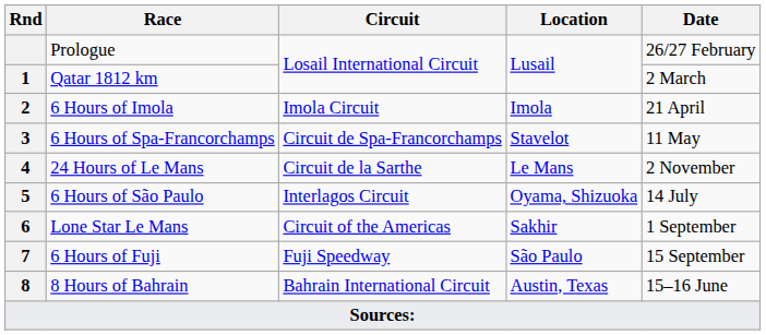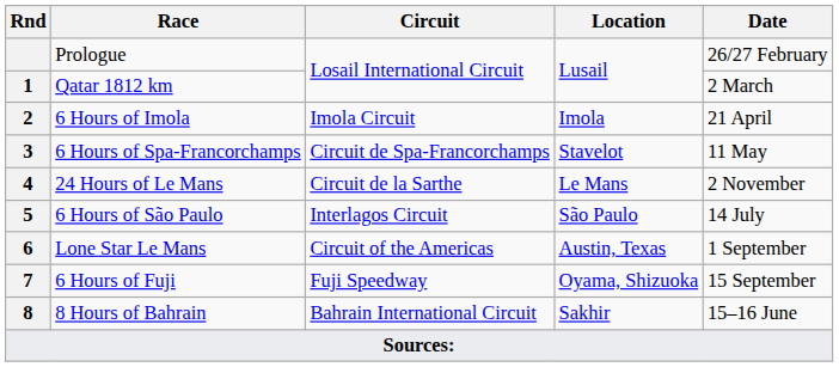6 Hours of São Paulo | Location: Oyama, Shizuoka -> São Paulo
Lone Star Le Mans | Location: Sakhir -> Austin, Texas
6 Hours of Fuji | Location: São Paulo -> Oyama, Shizuoka
8 Hours of Bahrain | Location: Austin, Texas -> Sakhir
